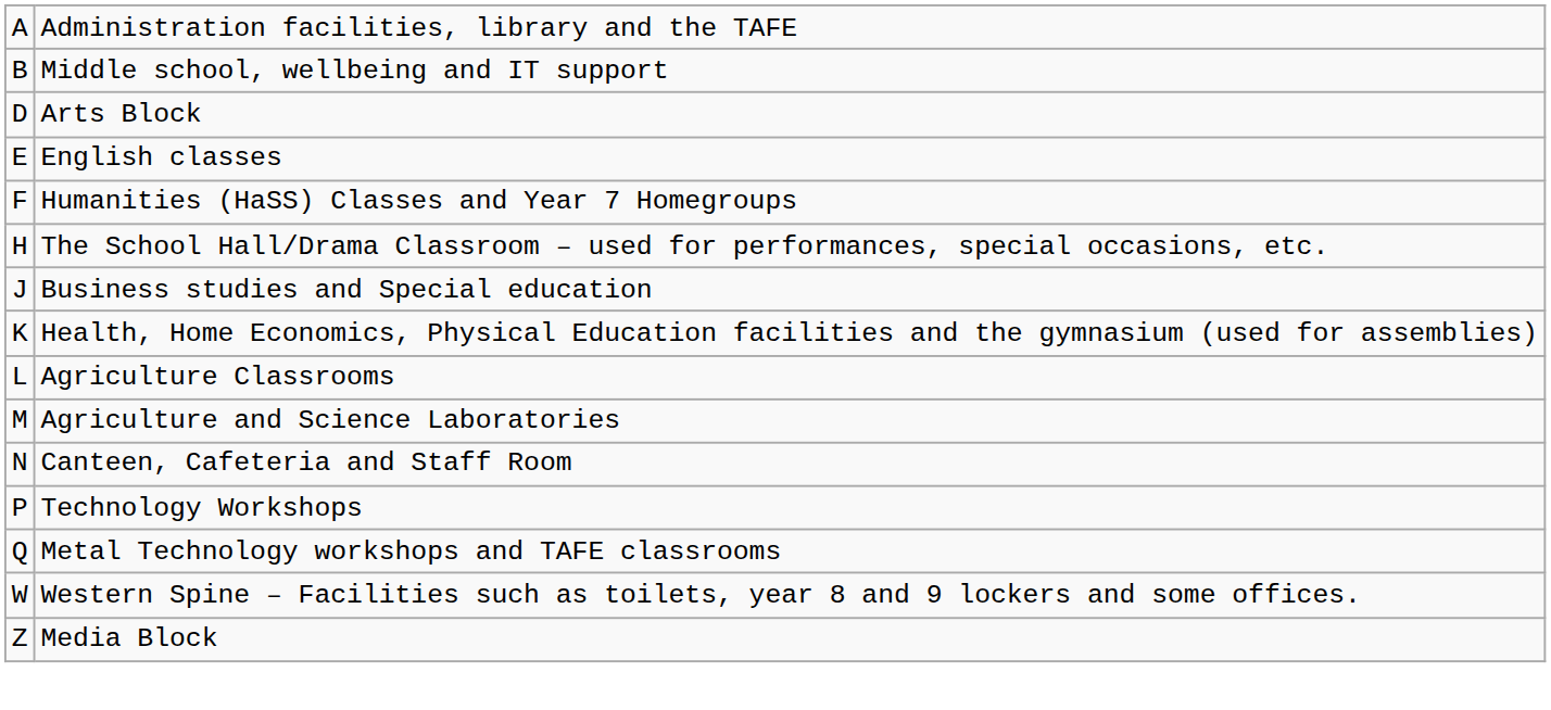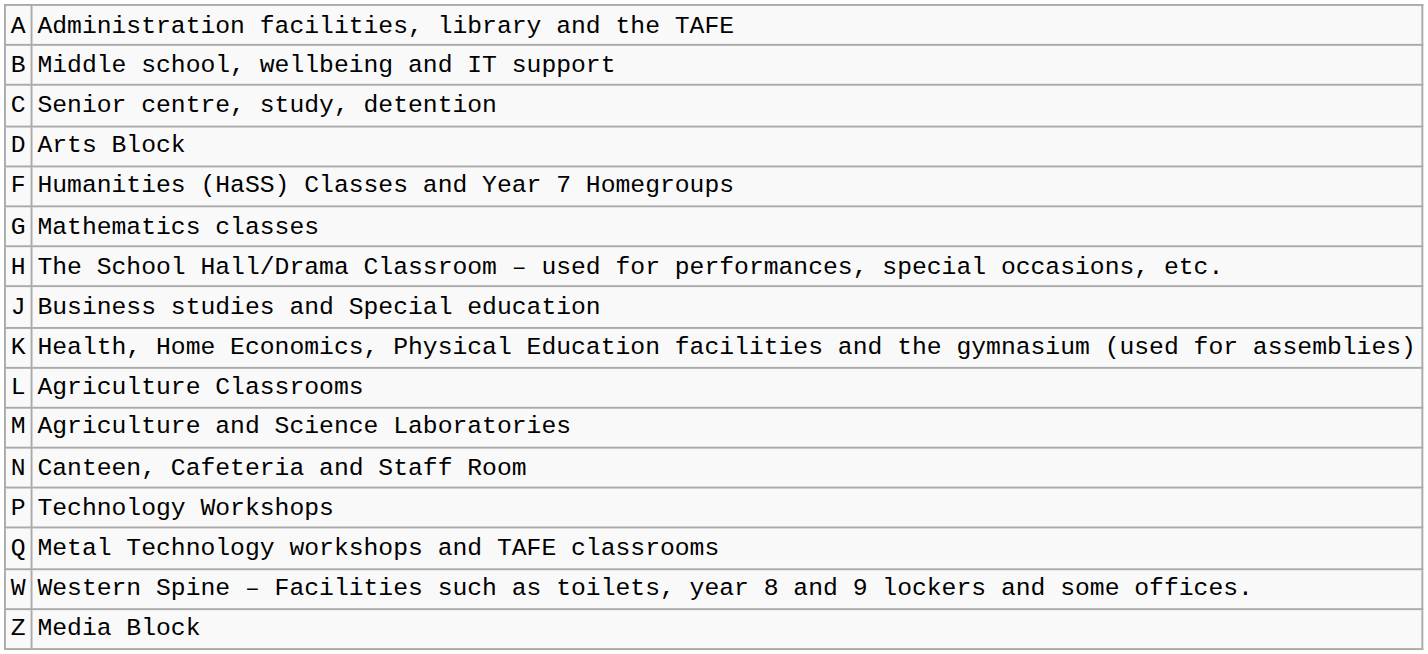+ row: C | Senior centre, study, detention
- row: E | English classes
+ row: G | Mathematics classes
